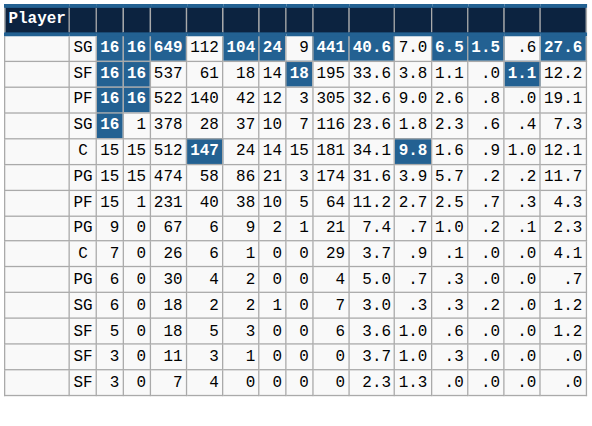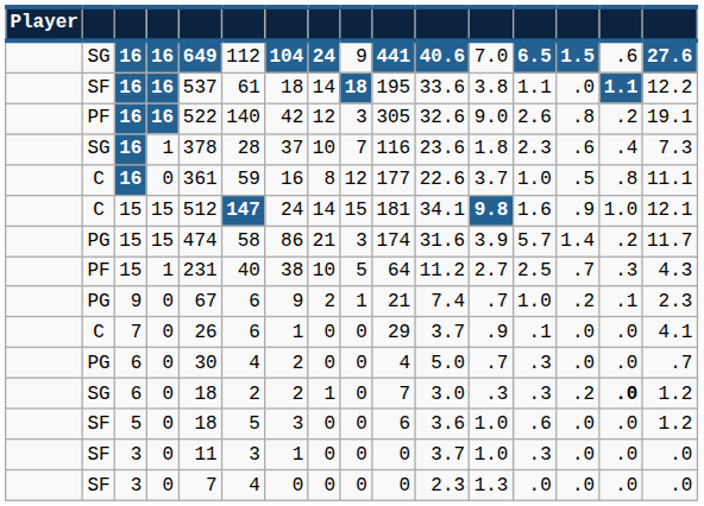PF / 16 | column 15: .0 -> .2
+ row: C | 16 | 0 | 361 | 59 | 16 | 8 | 12 | 177 | 22.6 | 3.7 | 1.0 | .5 | .8 | 11.1
PG / 15 | column 14: .2 -> 1.4
SG / 6 | column 15: normal -> bold
